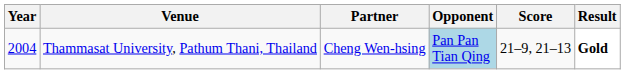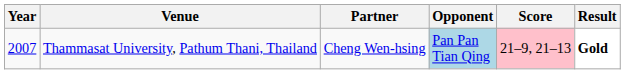Thammasat University, Pathum Thani, Thailand | Year: 2004 -> 2007
Thammasat University, Pathum Thani, Thailand | Score: no background -> pink background
